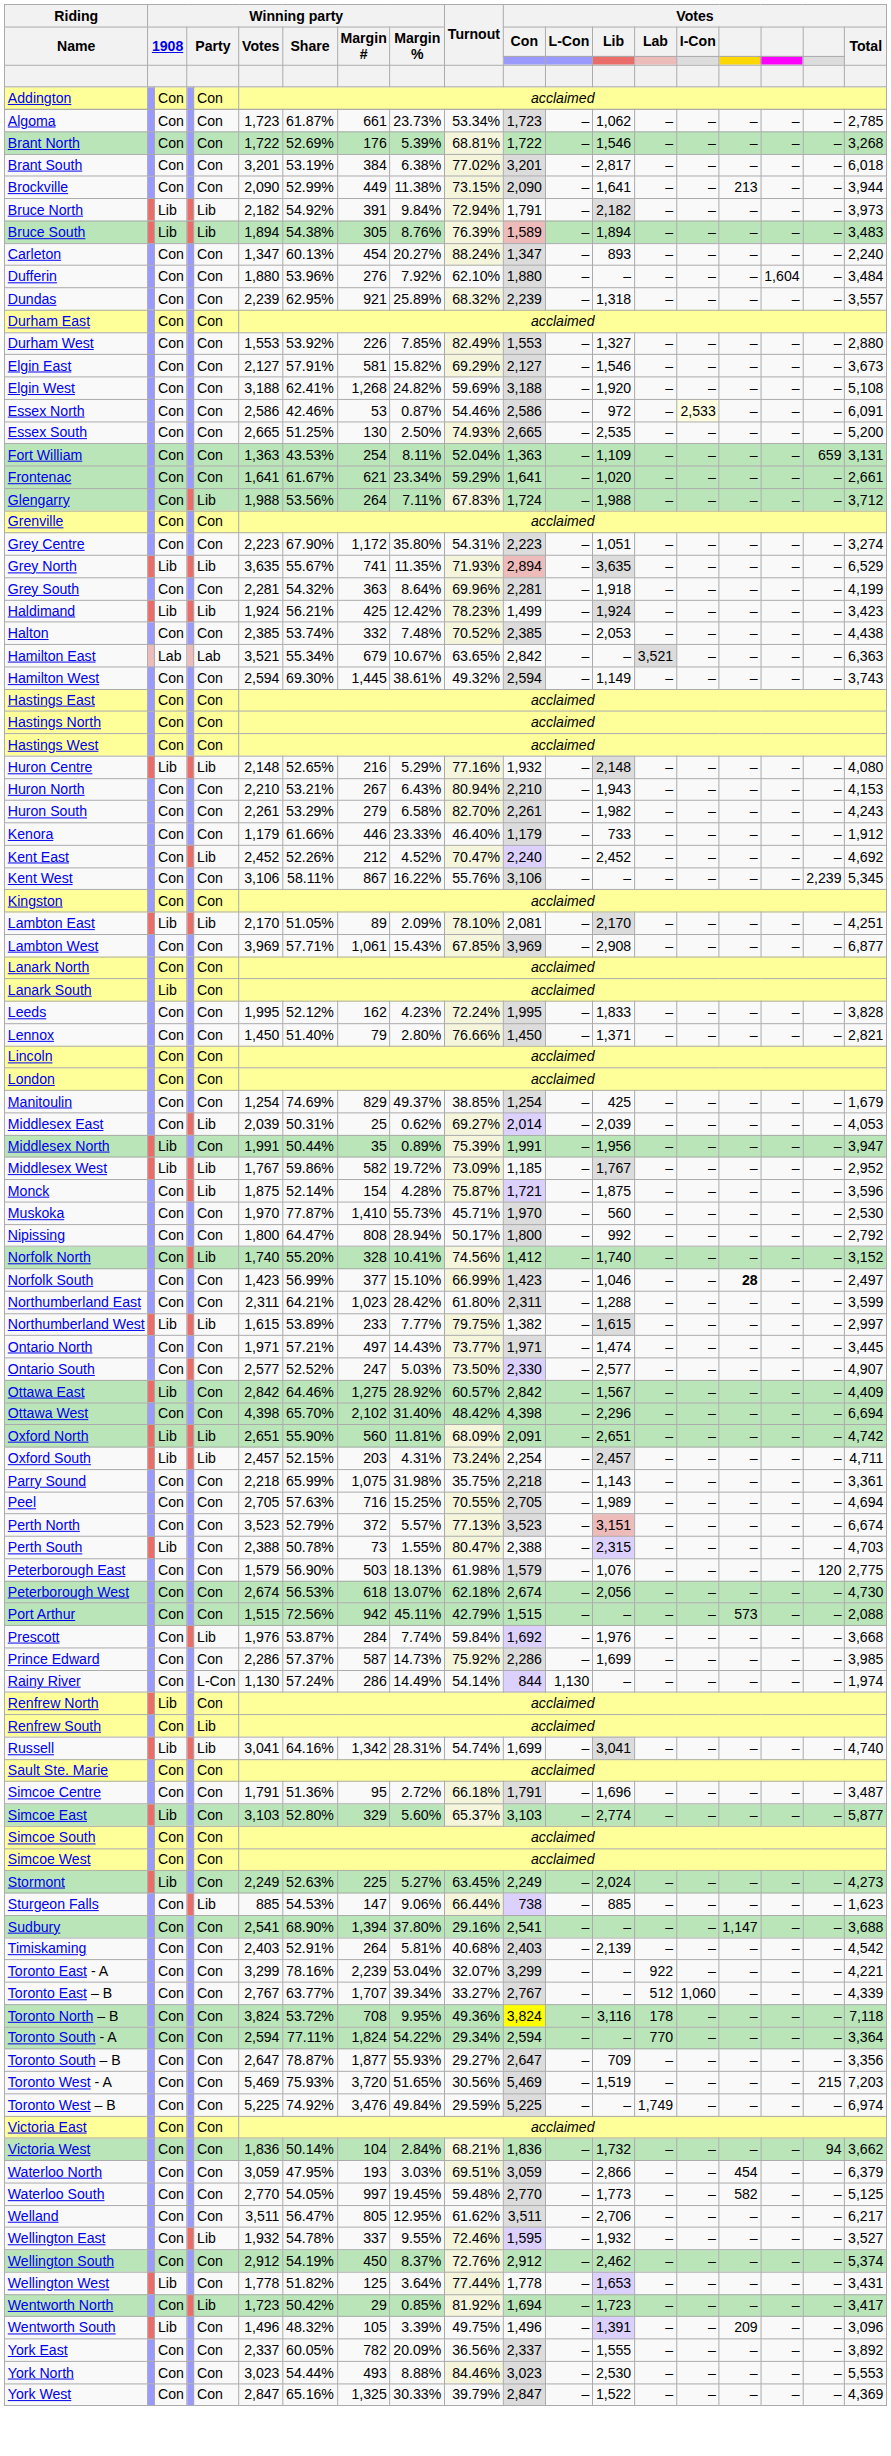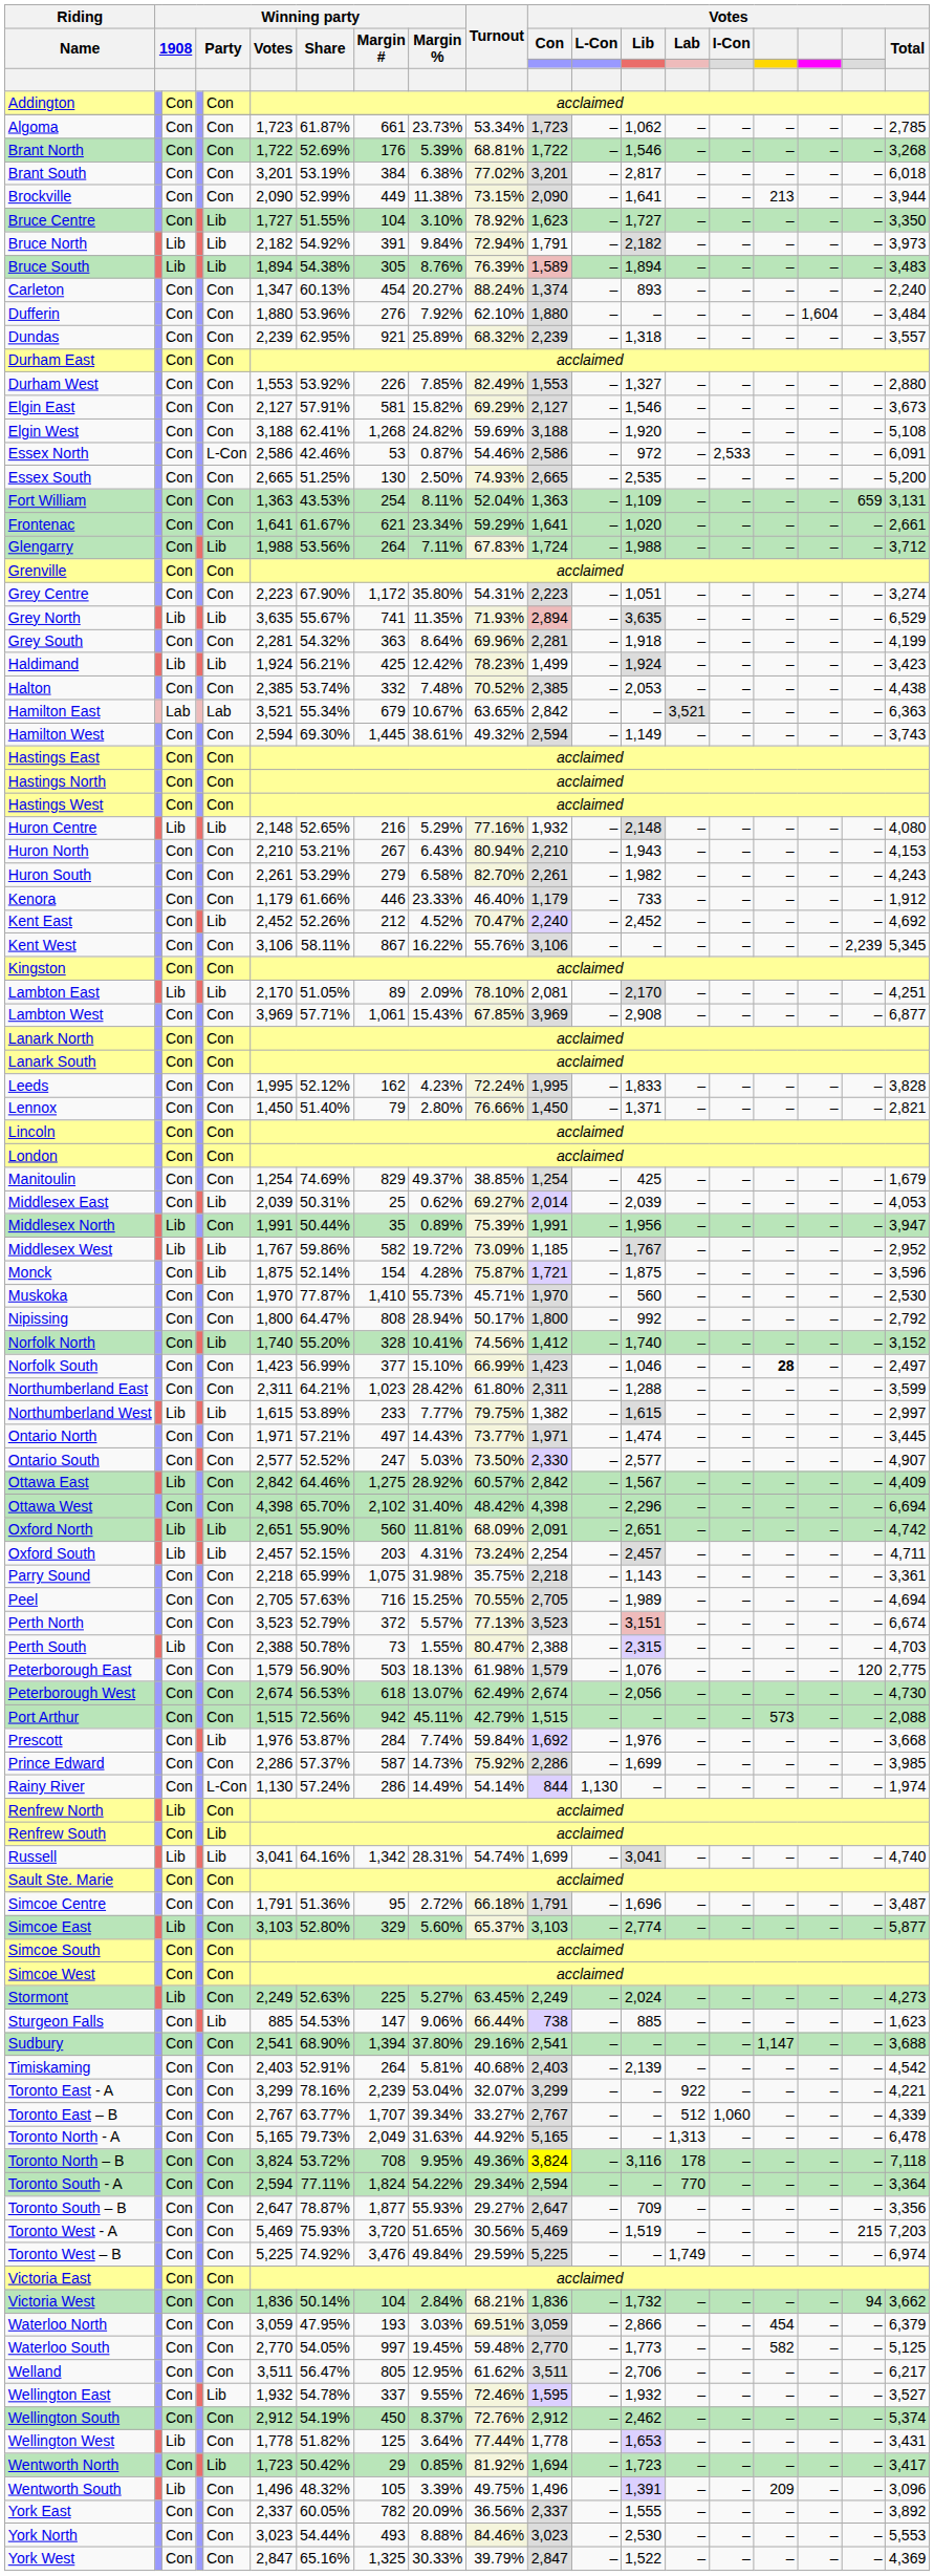+ row: Bruce Centre | Con | Lib | 1,727 | 51.55% | 104 | 3.10% | 78.92% | 1,623 | – | 1,727 | – | – | – | – | – | 3,350
Carleton | Votes / Con: 1,347 -> 1,374
Essex North | column 5: Con -> L-Con
Essex North | Votes / I-Con: lightyellow background -> no background
Lanark South | column 3: Lib -> Con
Peterborough West | Turnout: 62.18% -> 62.49%
+ row: Toronto North - A | Con | Con | 5,165 | 79.73% | 2,049 | 31.63% | 44.92% | 5,165 | – | – | 1,313 | – | – | – | – | 6,478
